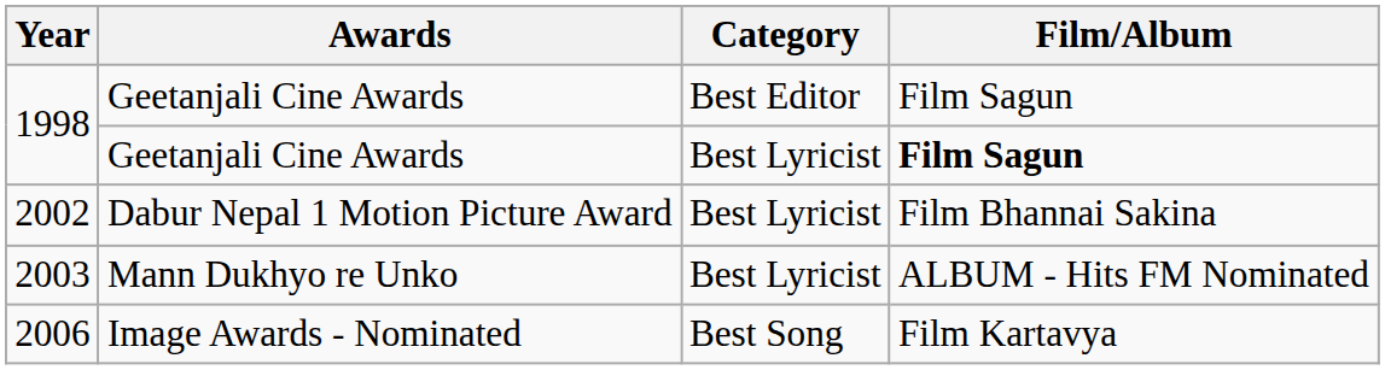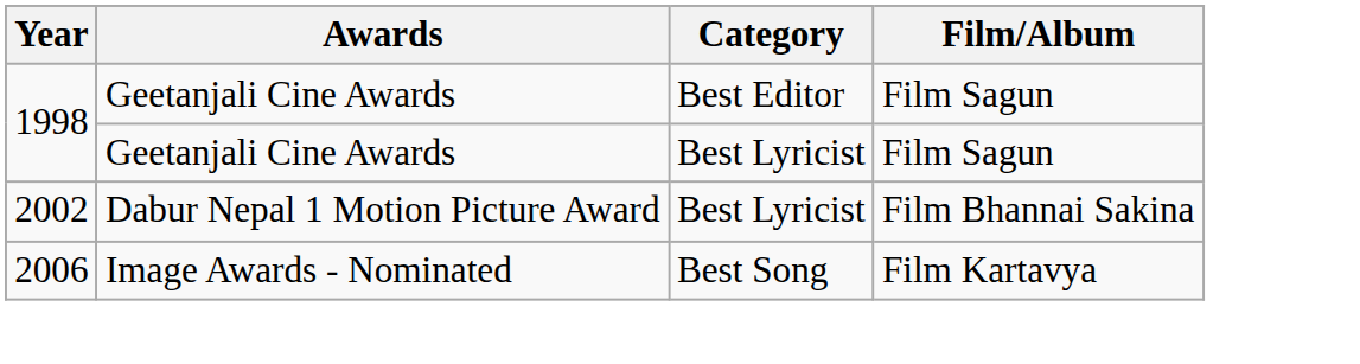1998 / Best Lyricist | Film/Album: bold -> normal
- row: 2003 | Mann Dukhyo re Unko | Best Lyricist | ALBUM - Hits FM Nominated
